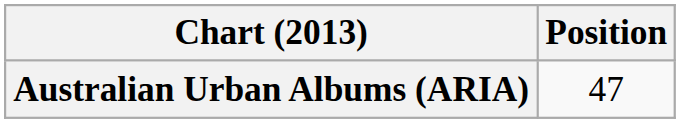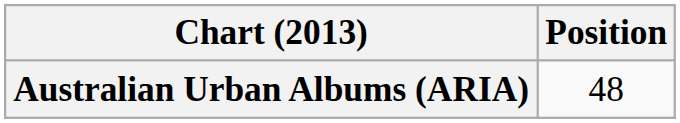Australian Urban Albums (ARIA) | Position: 47 -> 48
